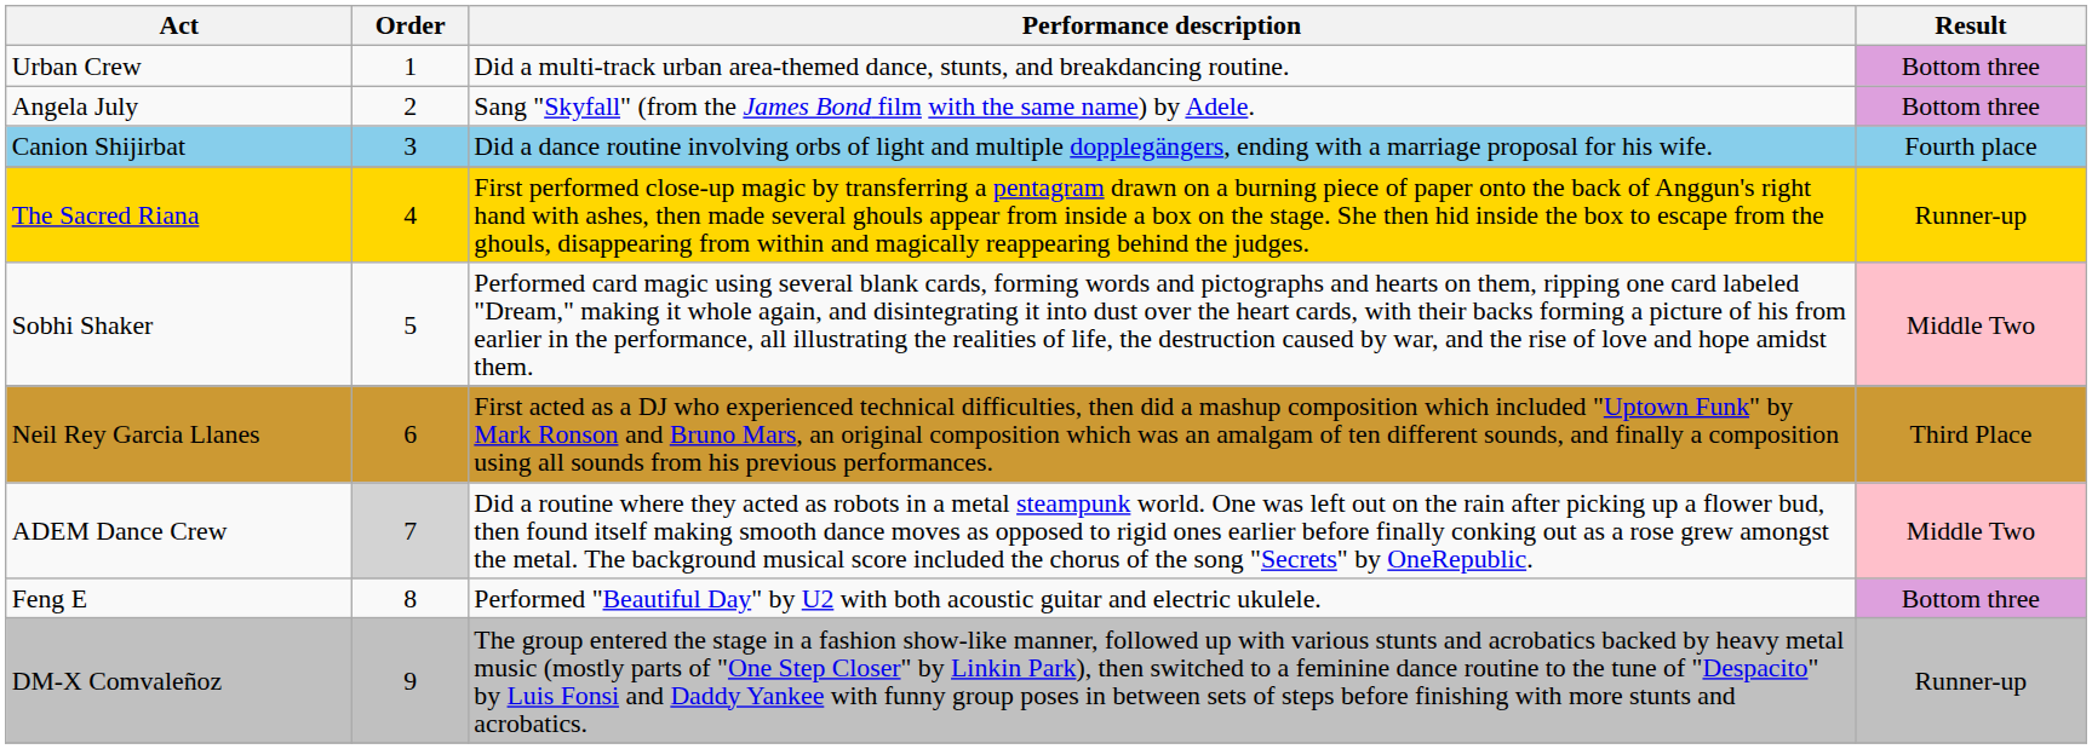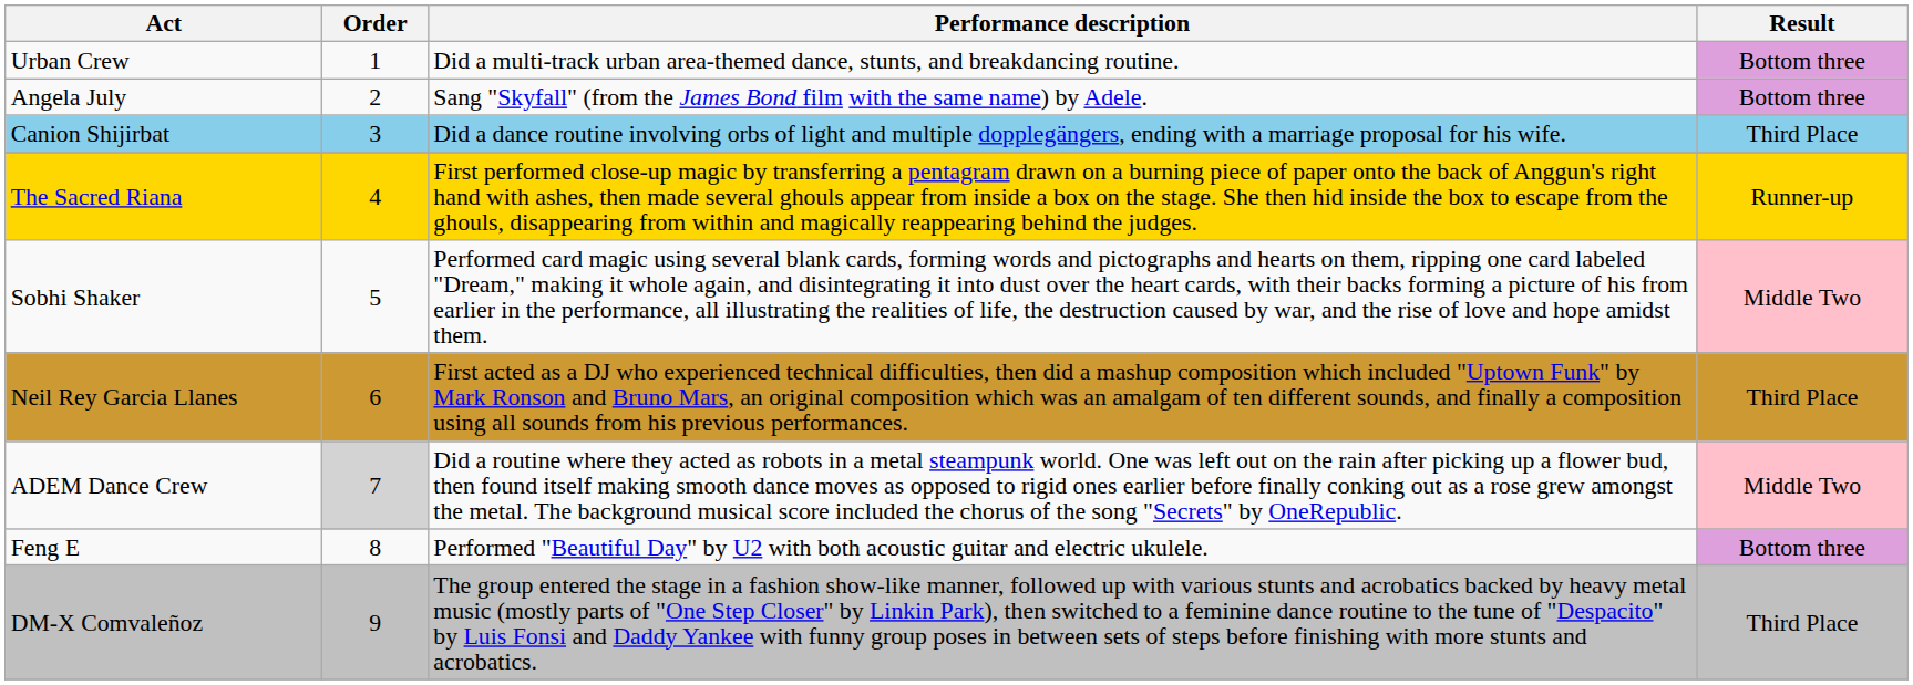Canion Shijirbat | Result: Fourth place -> Third Place
DM-X Comvaleñoz | Result: Runner-up -> Third Place
